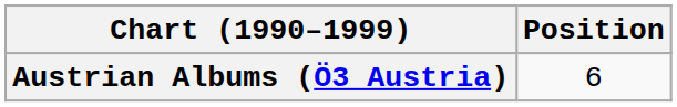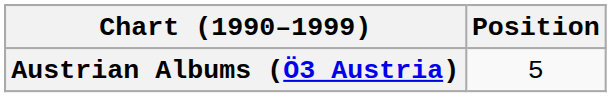Austrian Albums (Ö3 Austria) | Position: 6 -> 5
